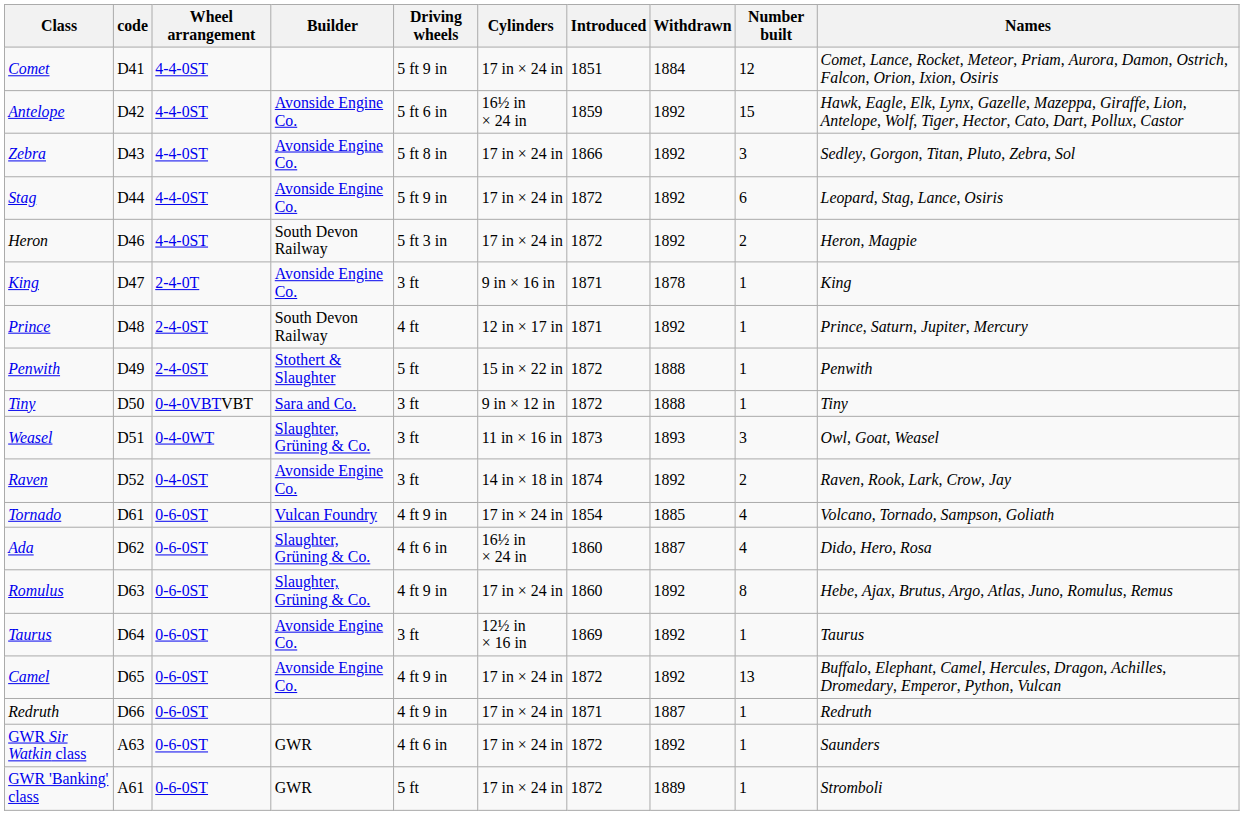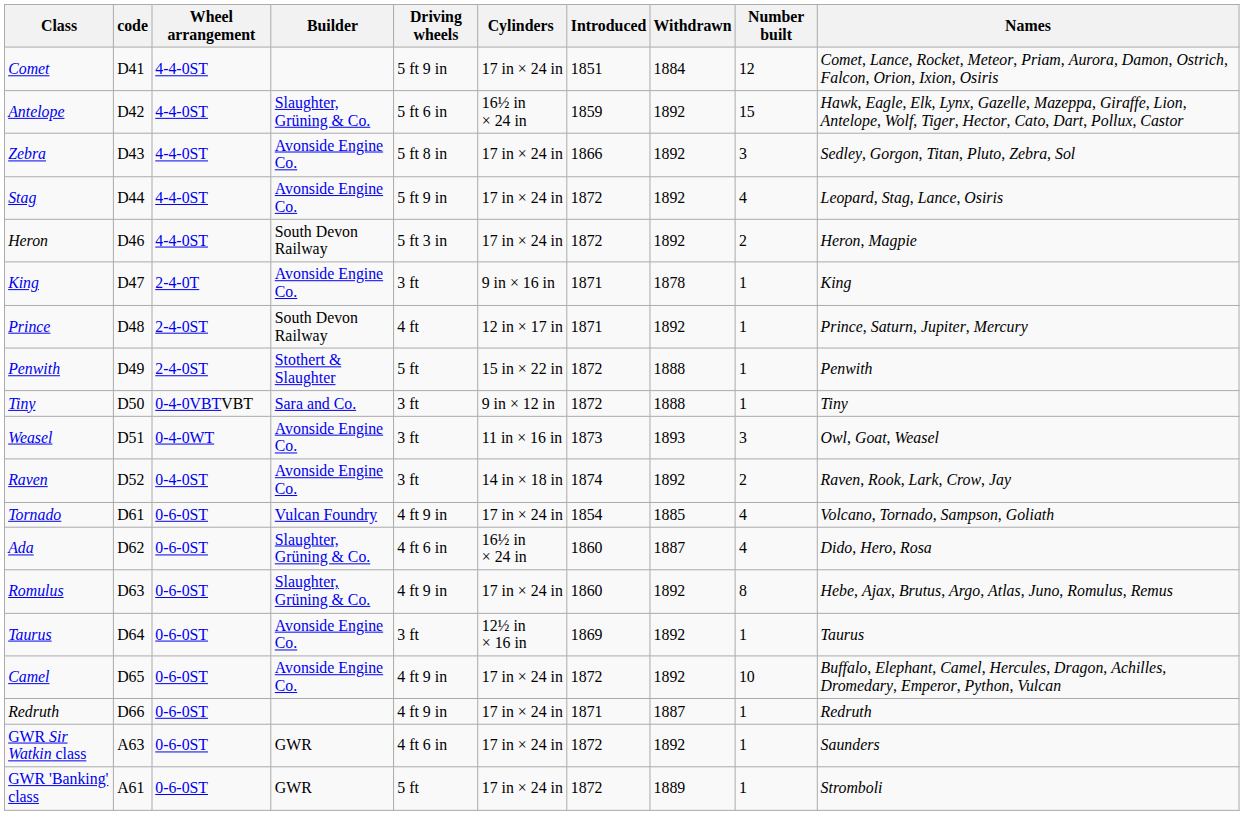Antelope | Builder: Avonside Engine Co. -> Slaughter, Grüning & Co.
Stag | Number built: 6 -> 4
Weasel | Builder: Slaughter, Grüning & Co. -> Avonside Engine Co.
Camel | Number built: 13 -> 10
